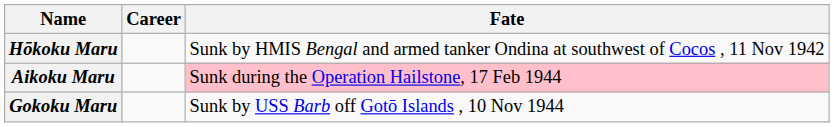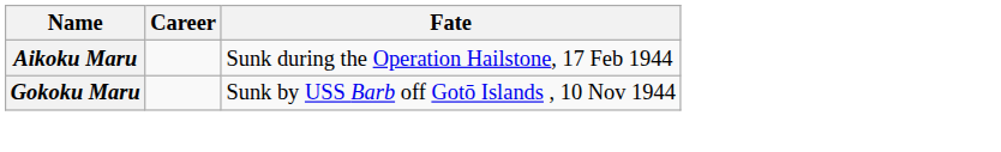- row: Hōkoku Maru | Sunk by HMIS Bengal and armed tanker Ondina at southwest of Cocos , 11 Nov 1942
Aikoku Maru | Fate: pink background -> no background
